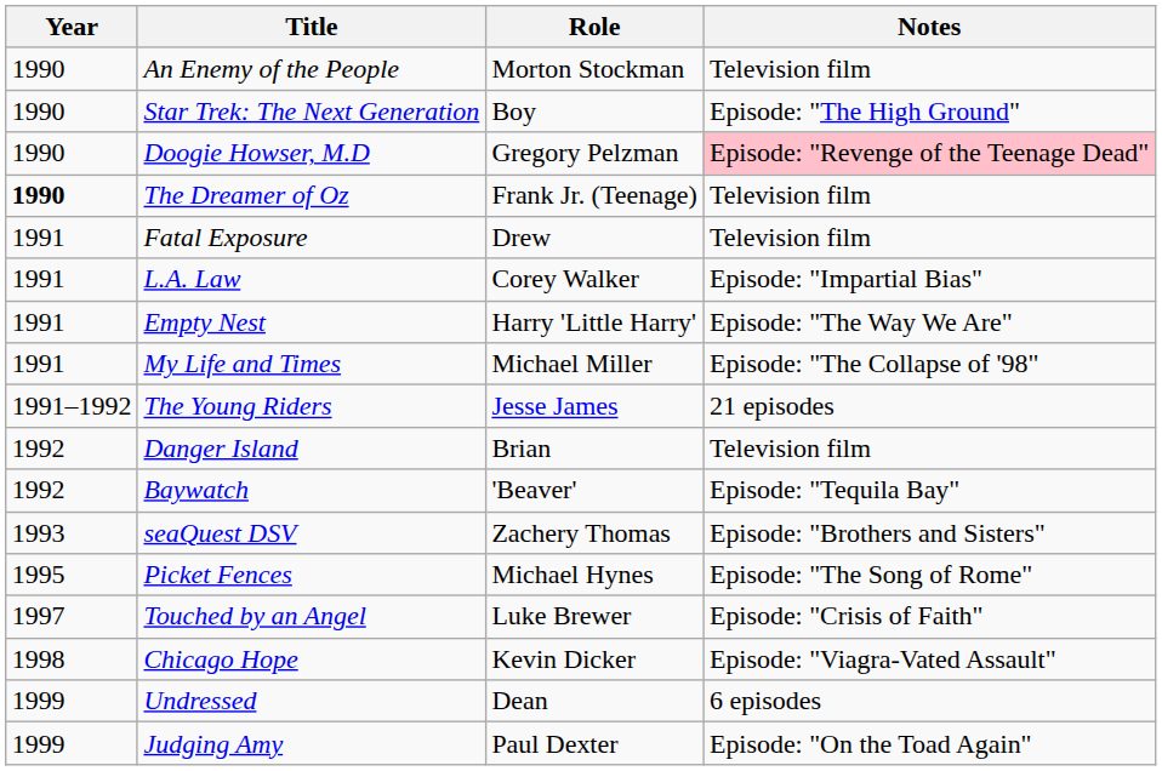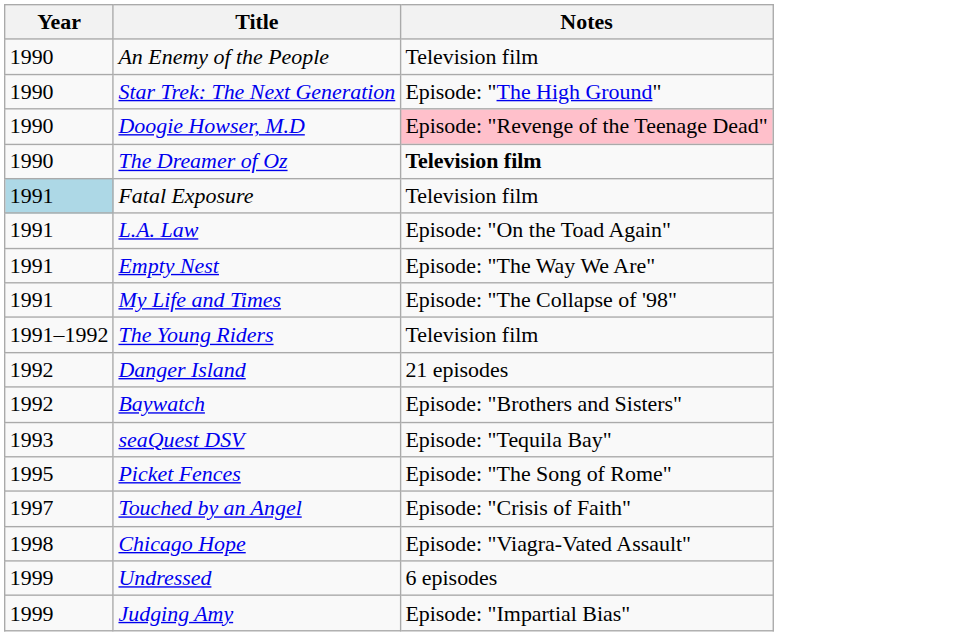- column: Role | Morton Stockman | Boy | Gregory Pelzman | Frank Jr. (Teenage) | Drew | Corey Walker | Harry 'Little Harry' | Michael Miller | Jesse James | Brian | 'Beaver' | Zachery Thomas | Michael Hynes | Luke Brewer | Kevin Dicker | Dean | Paul Dexter
The Dreamer of Oz | Year: bold -> normal
The Dreamer of Oz | Notes: normal -> bold
Fatal Exposure | Year: no background -> lightblue background
L.A. Law | Notes: Episode: "Impartial Bias" -> Episode: "On the Toad Again"
The Young Riders | Notes: 21 episodes -> Television film
Danger Island | Notes: Television film -> 21 episodes
Baywatch | Notes: Episode: "Tequila Bay" -> Episode: "Brothers and Sisters"
seaQuest DSV | Notes: Episode: "Brothers and Sisters" -> Episode: "Tequila Bay"
Judging Amy | Notes: Episode: "On the Toad Again" -> Episode: "Impartial Bias"
